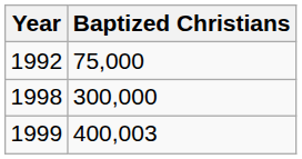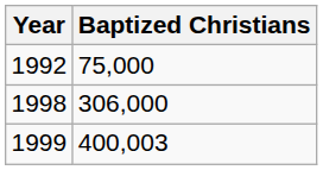1998 | Baptized Christians: 300,000 -> 306,000
